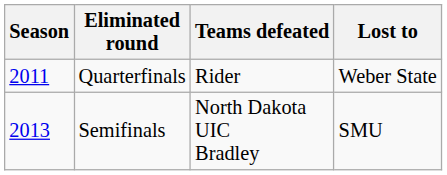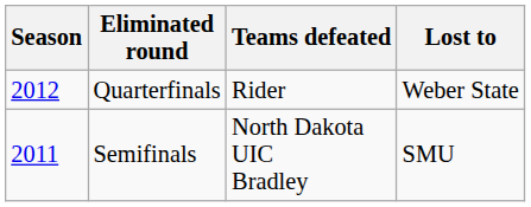Quarterfinals | Season: 2011 -> 2012
Semifinals | Season: 2013 -> 2011
